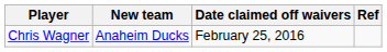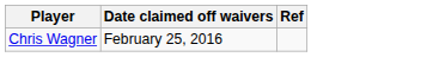- column: New team | Anaheim Ducks
